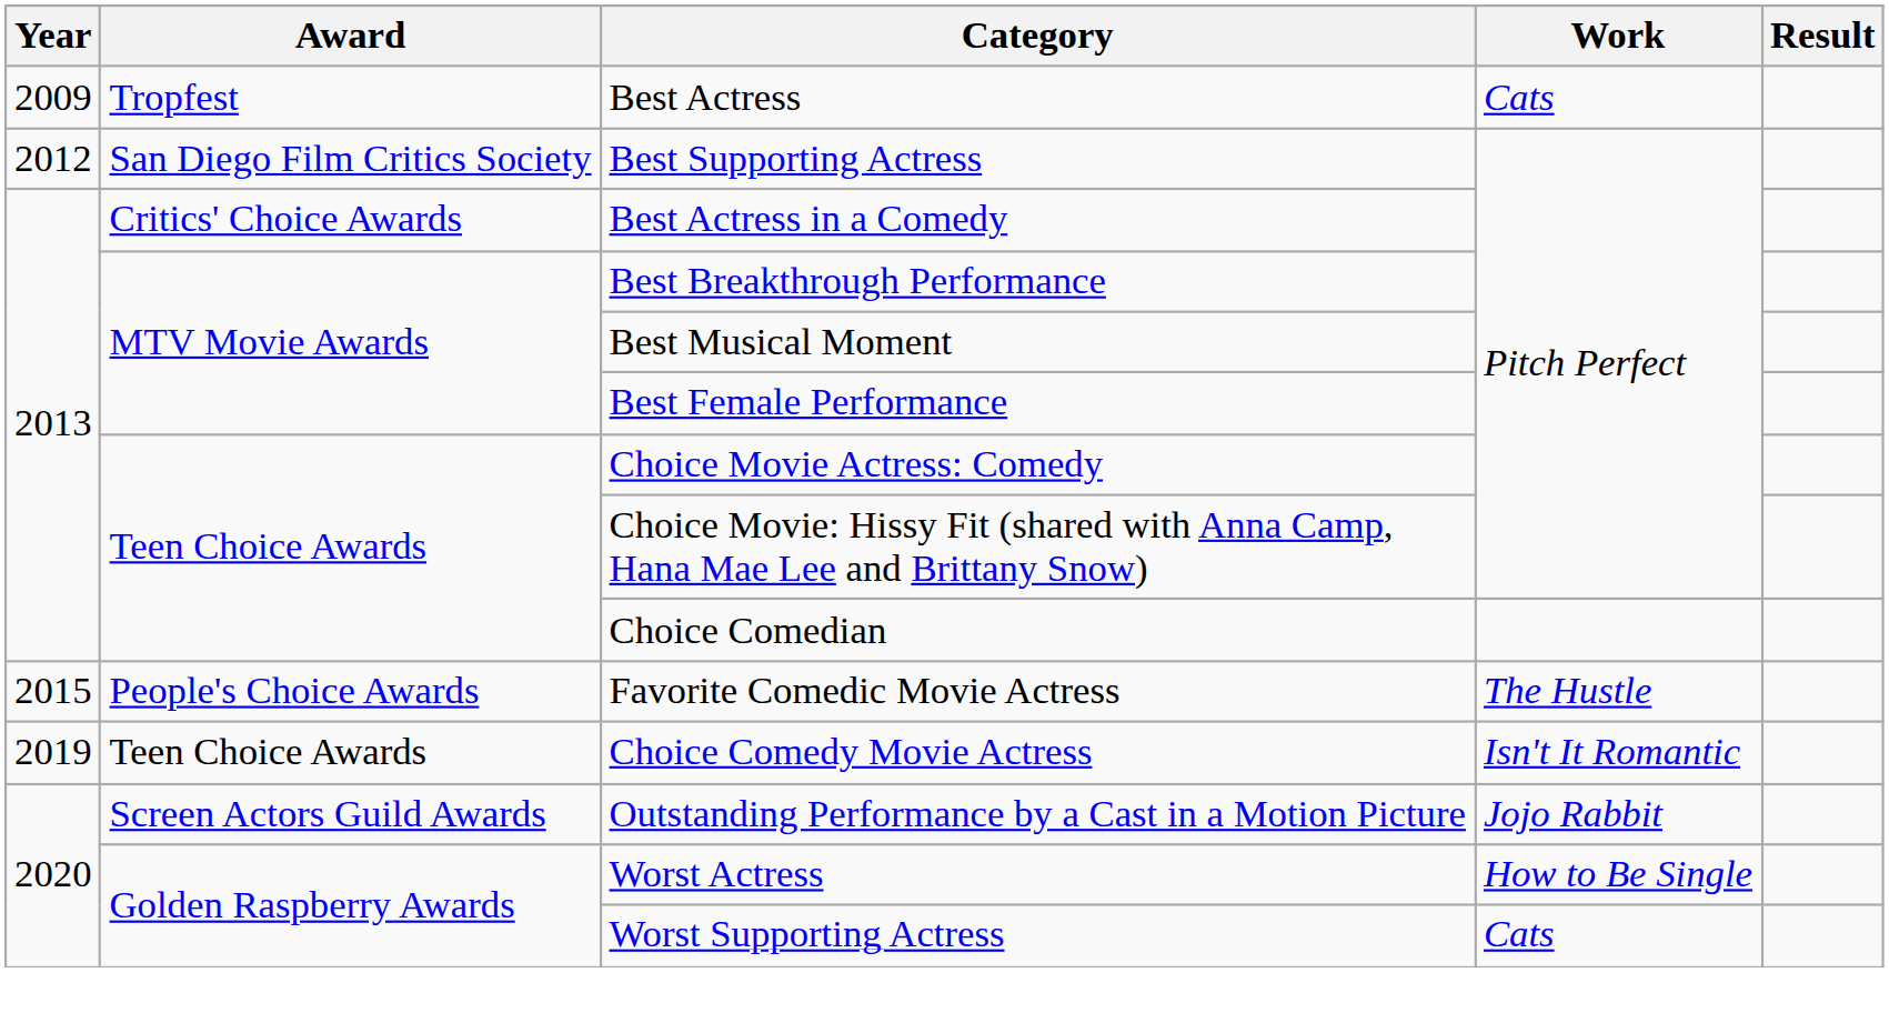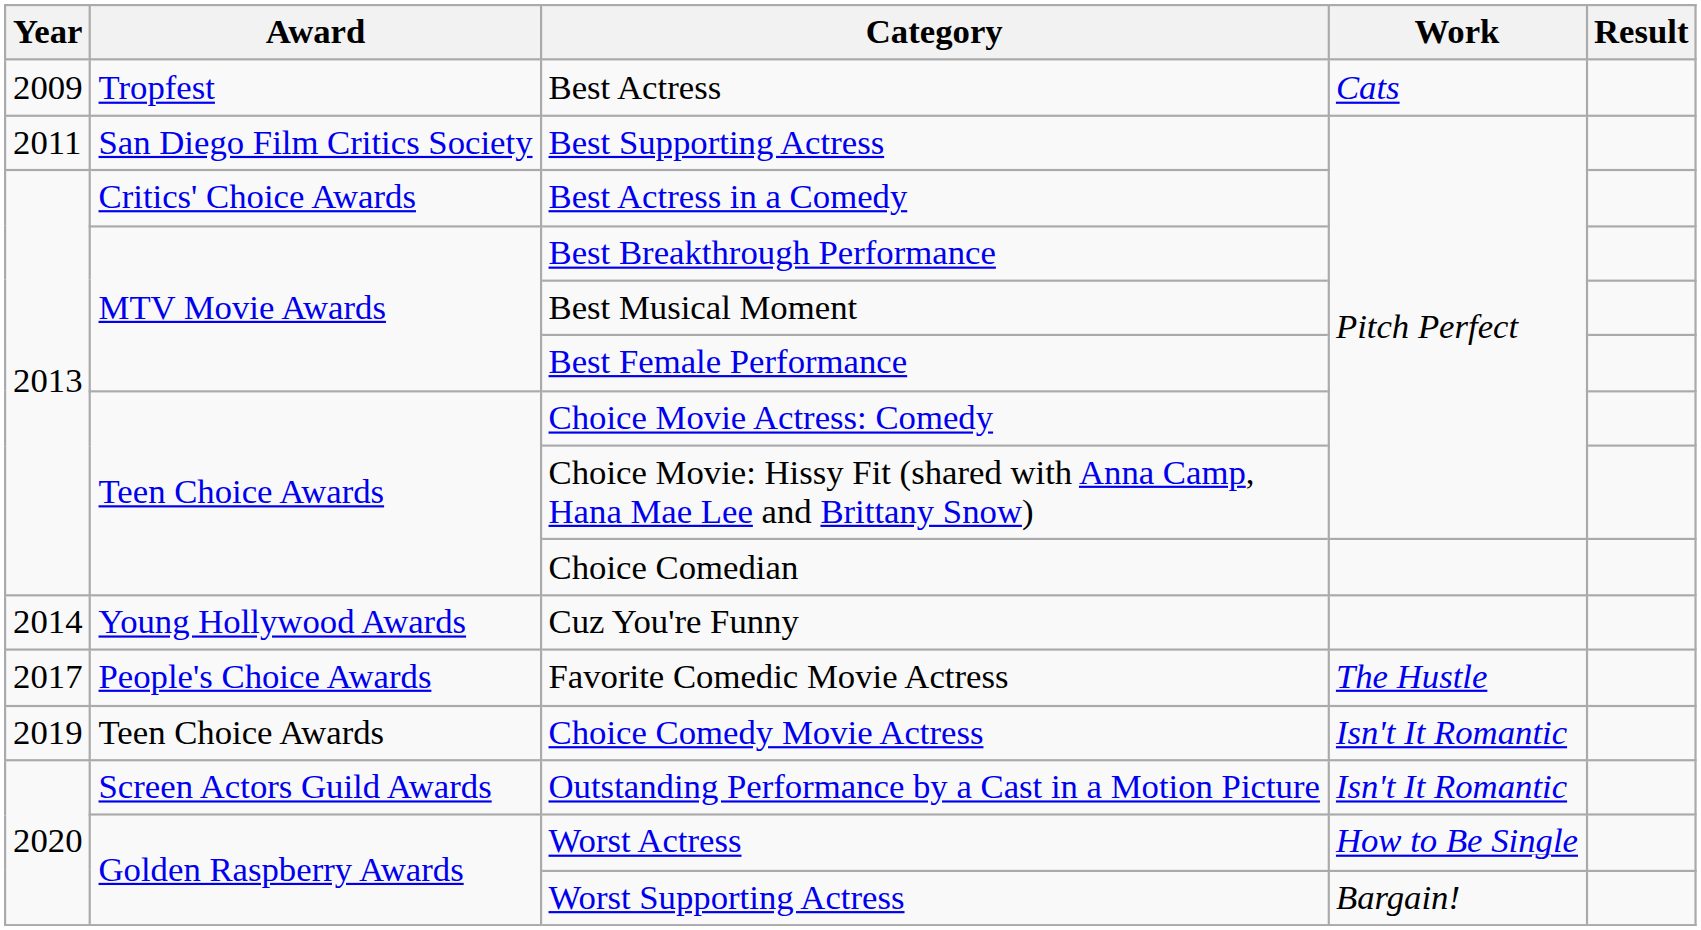Best Supporting Actress | Year: 2012 -> 2011
+ row: 2014 | Young Hollywood Awards | Cuz You're Funny
Favorite Comedic Movie Actress | Year: 2015 -> 2017
Outstanding Performance by a Cast in a Motion Picture | Work: Jojo Rabbit -> Isn't It Romantic
Worst Supporting Actress | Work: Cats -> Bargain!
